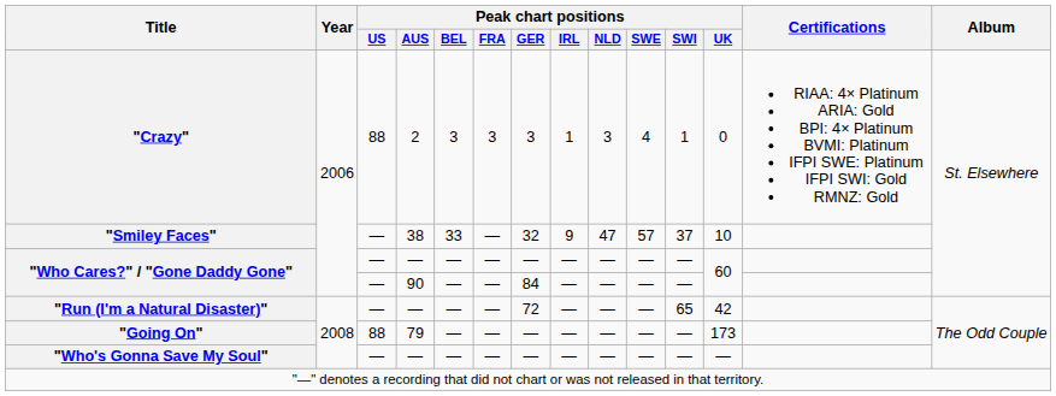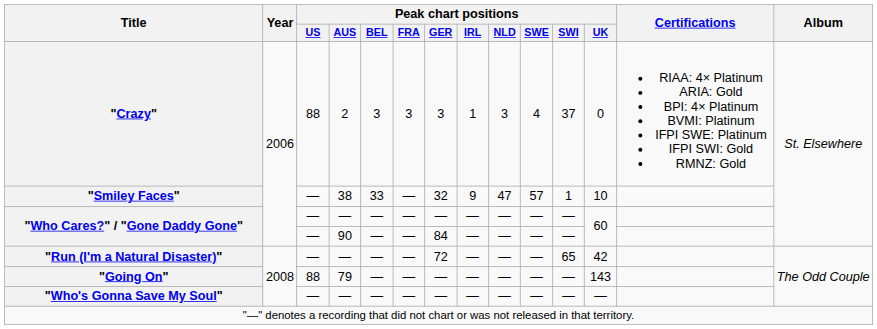"Crazy" | Peak chart positions / SWI: 1 -> 37
"Smiley Faces" | Peak chart positions / SWI: 37 -> 1
"Going On" | Peak chart positions / UK: 173 -> 143
